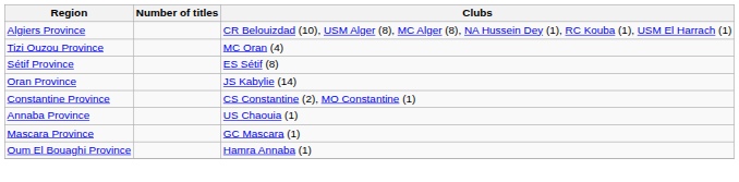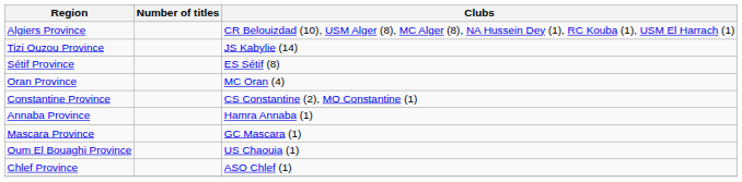Tizi Ouzou Province | Clubs: MC Oran (4) -> JS Kabylie (14)
Oran Province | Clubs: JS Kabylie (14) -> MC Oran (4)
Annaba Province | Clubs: US Chaouia (1) -> Hamra Annaba (1)
Oum El Bouaghi Province | Clubs: Hamra Annaba (1) -> US Chaouia (1)
+ row: Chlef Province | ASO Chlef (1)
